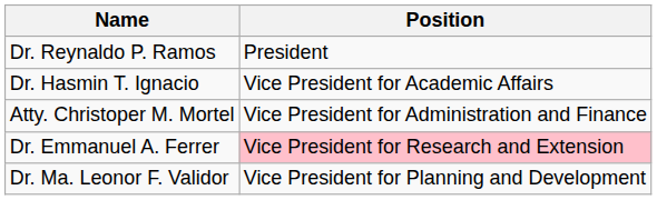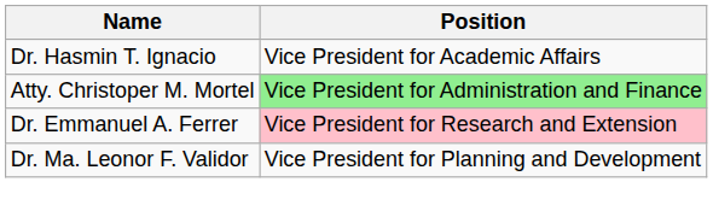- row: Dr. Reynaldo P. Ramos | President
Atty. Christoper M. Mortel | Position: no background -> lightgreen background
